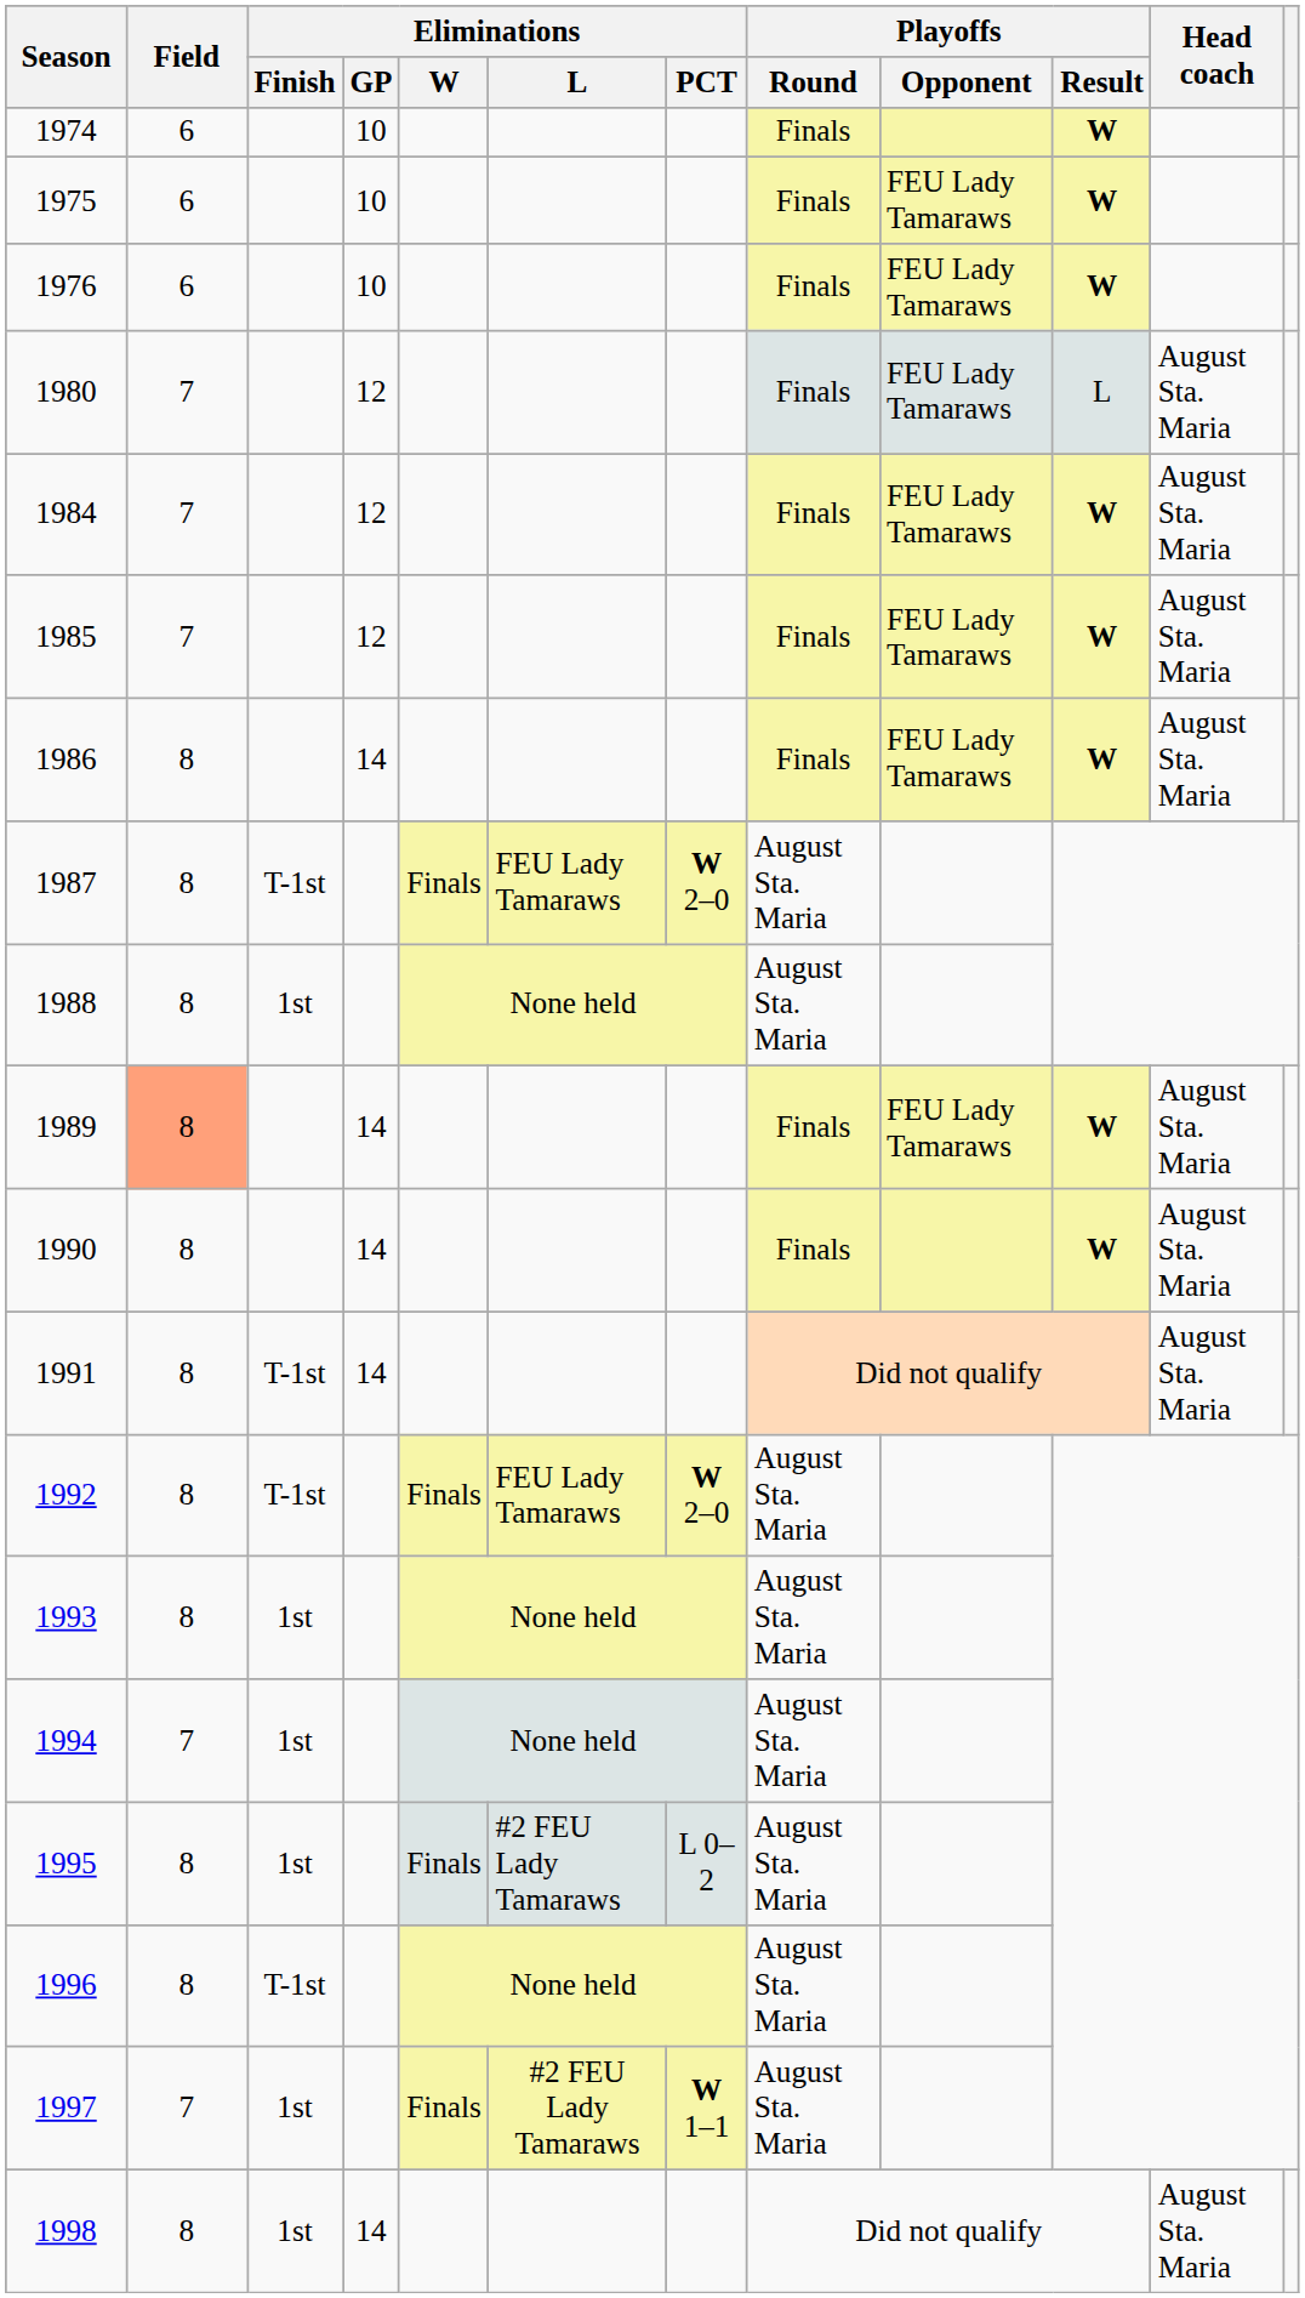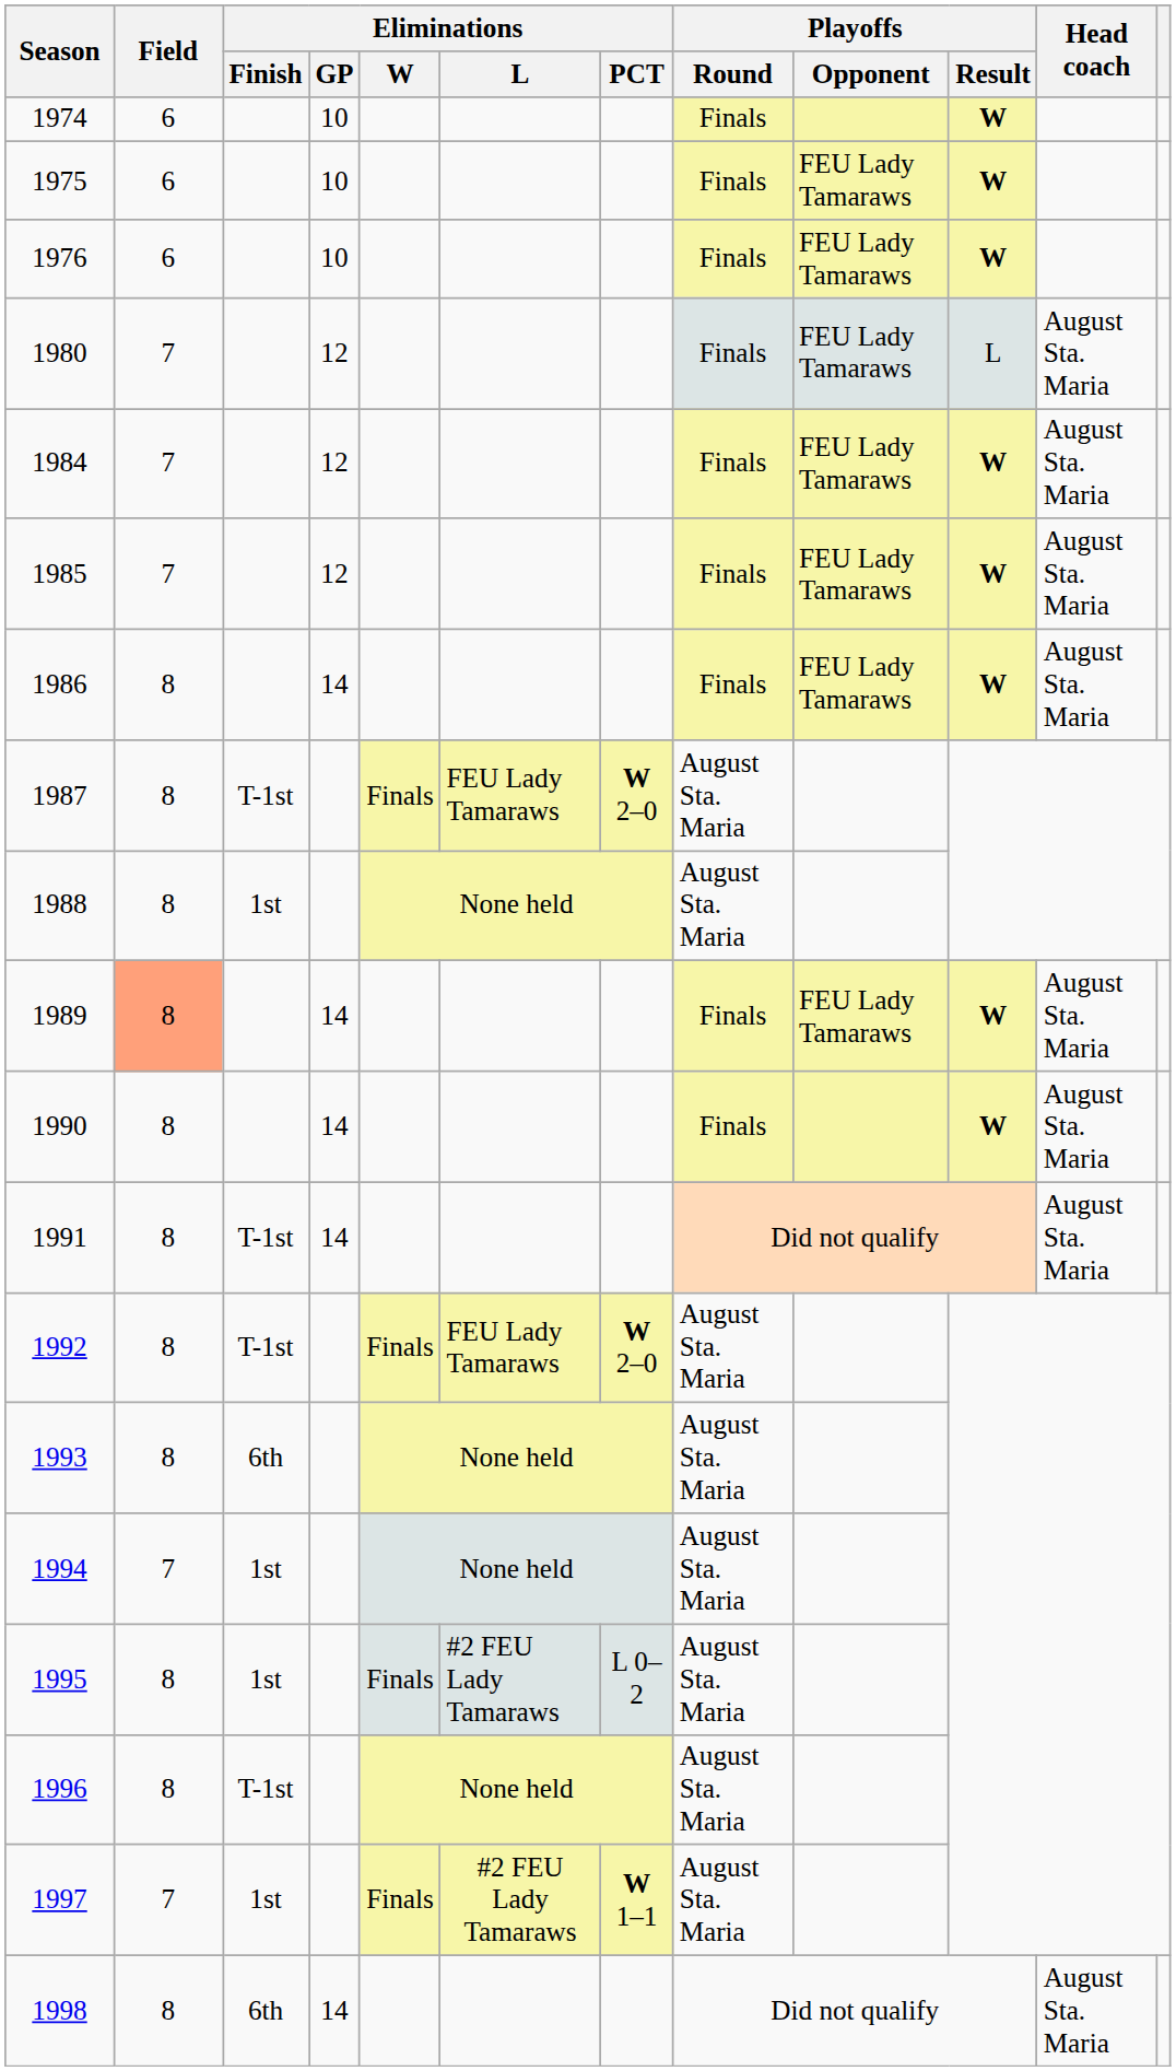1993 | Eliminations / Finish: 1st -> 6th
1998 | Eliminations / Finish: 1st -> 6th
